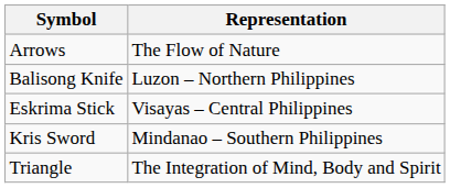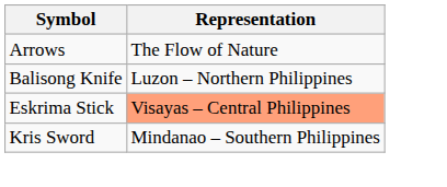Eskrima Stick | Representation: no background -> lightsalmon background
- row: Triangle | The Integration of Mind, Body and Spirit
